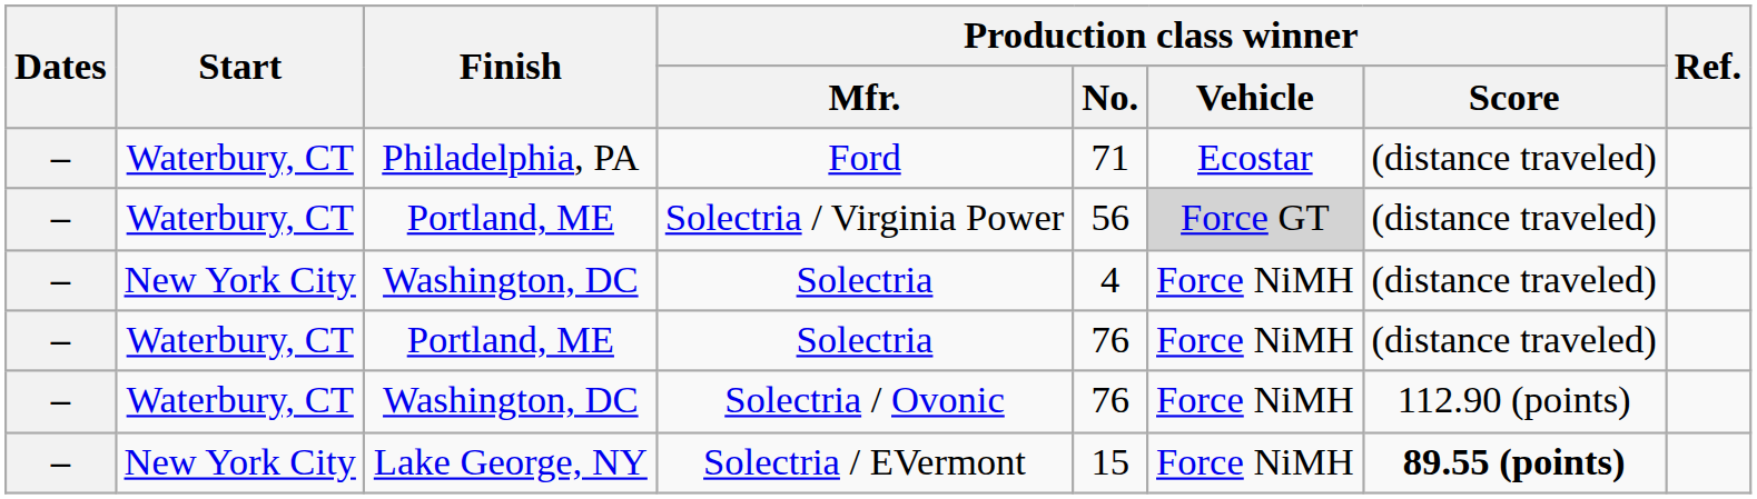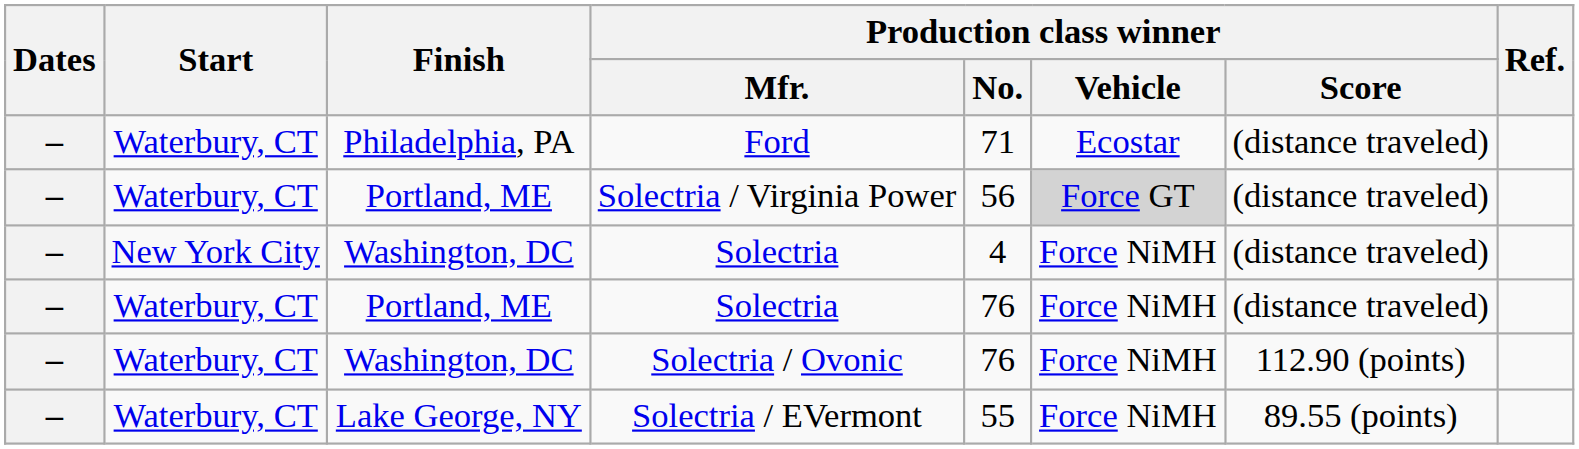Solectria / EVermont | Start: New York City -> Waterbury, CT
Solectria / EVermont | Production class winner / No.: 15 -> 55
Solectria / EVermont | Production class winner / Score: bold -> normal
